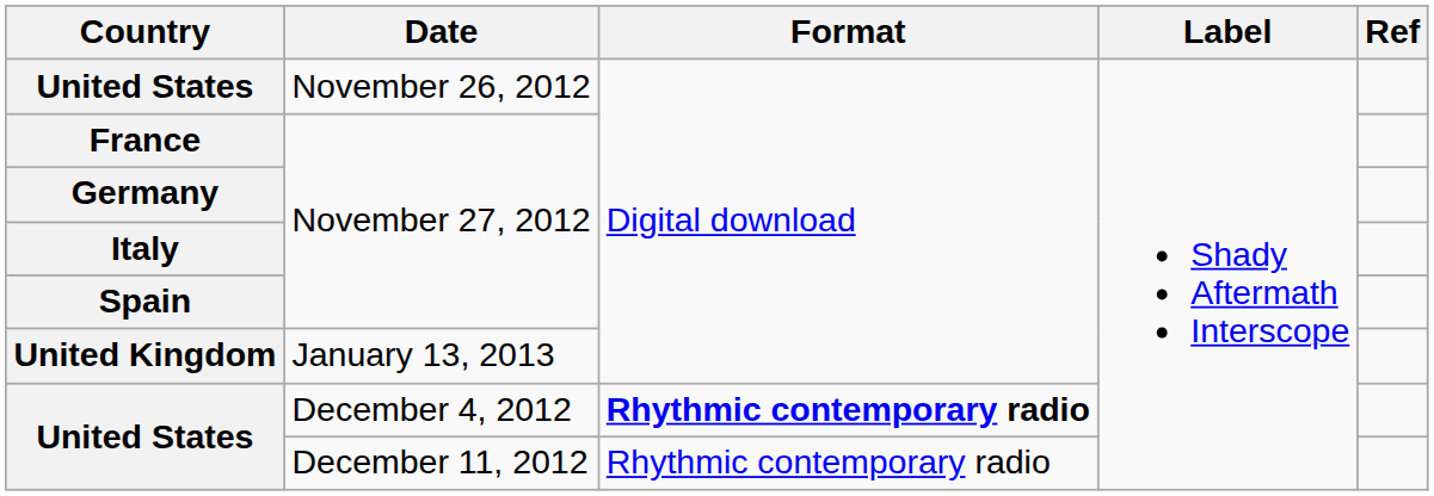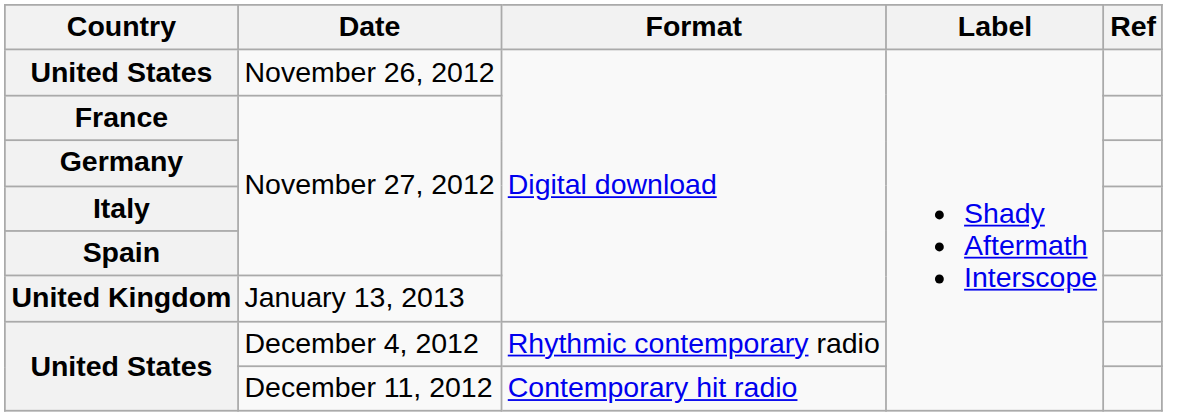United States / December 4, 2012 | Format: bold -> normal
United States / December 11, 2012 | Format: Rhythmic contemporary radio -> Contemporary hit radio
